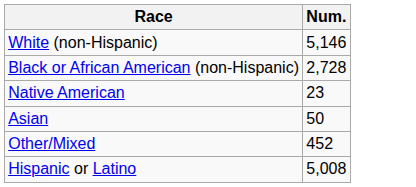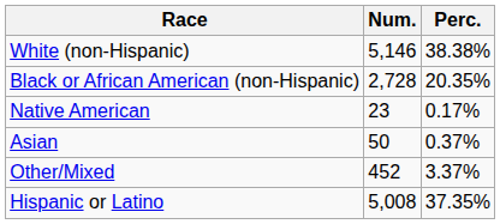+ column: Perc. | 38.38% | 20.35% | 0.17% | 0.37% | 3.37% | 37.35%
